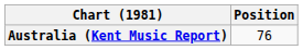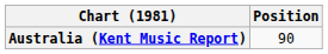Australia (Kent Music Report) | Position: 76 -> 90
